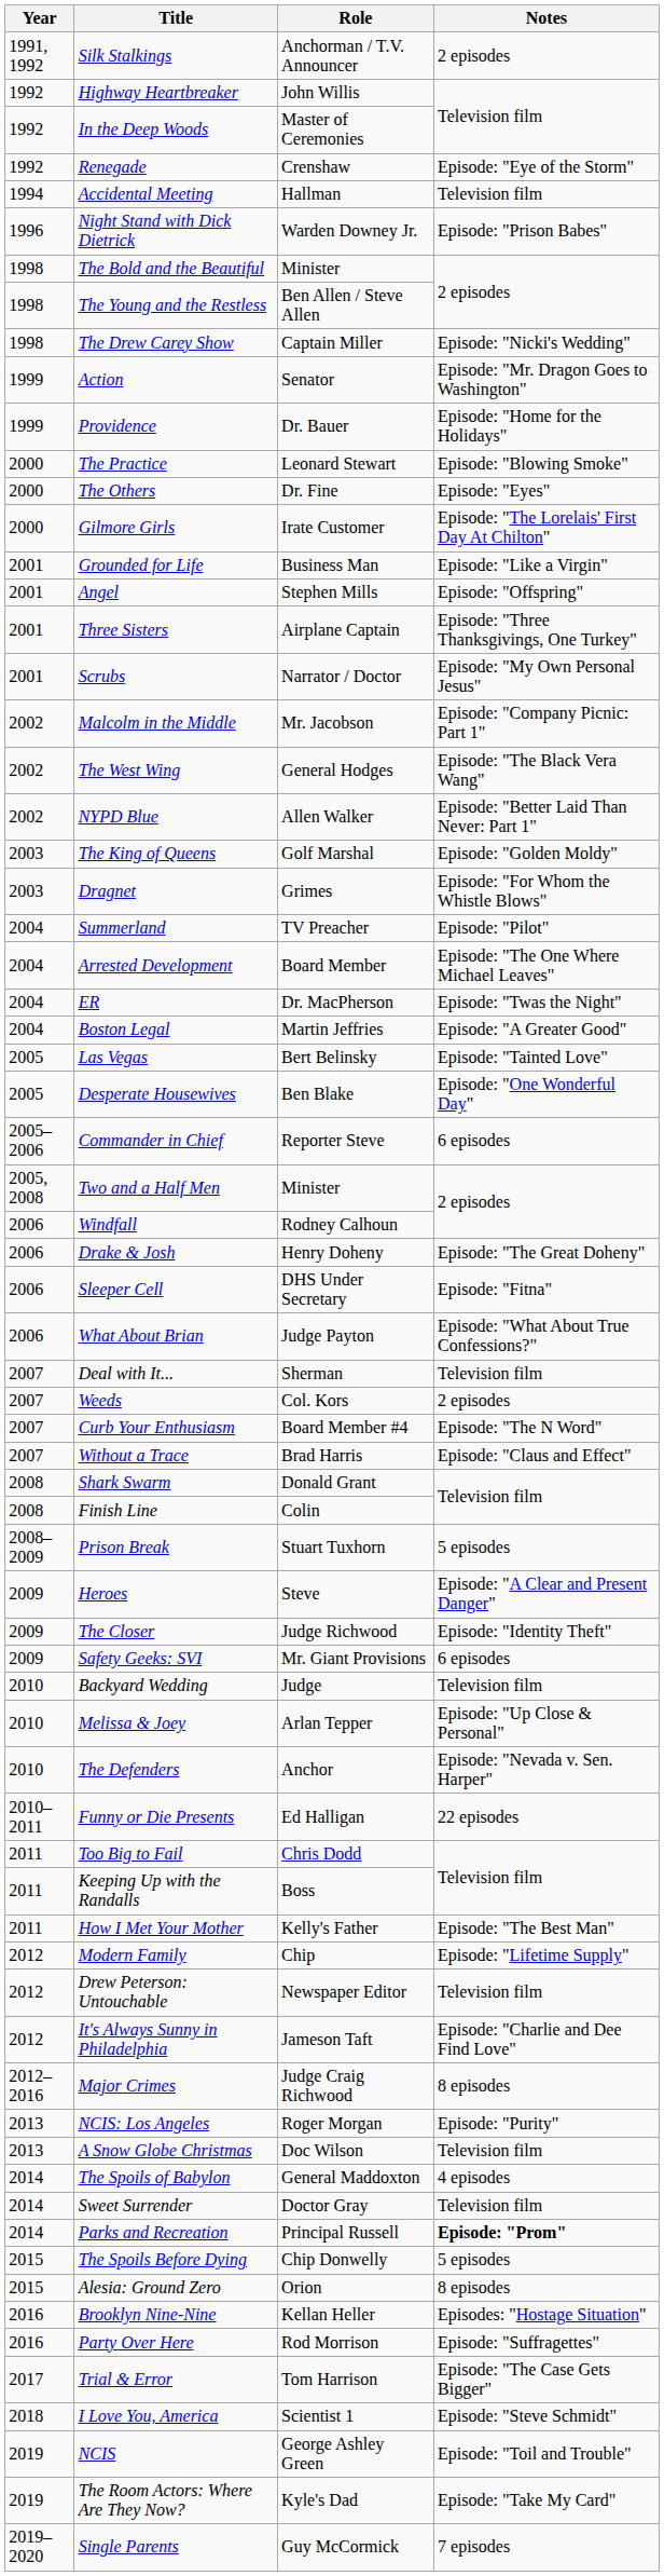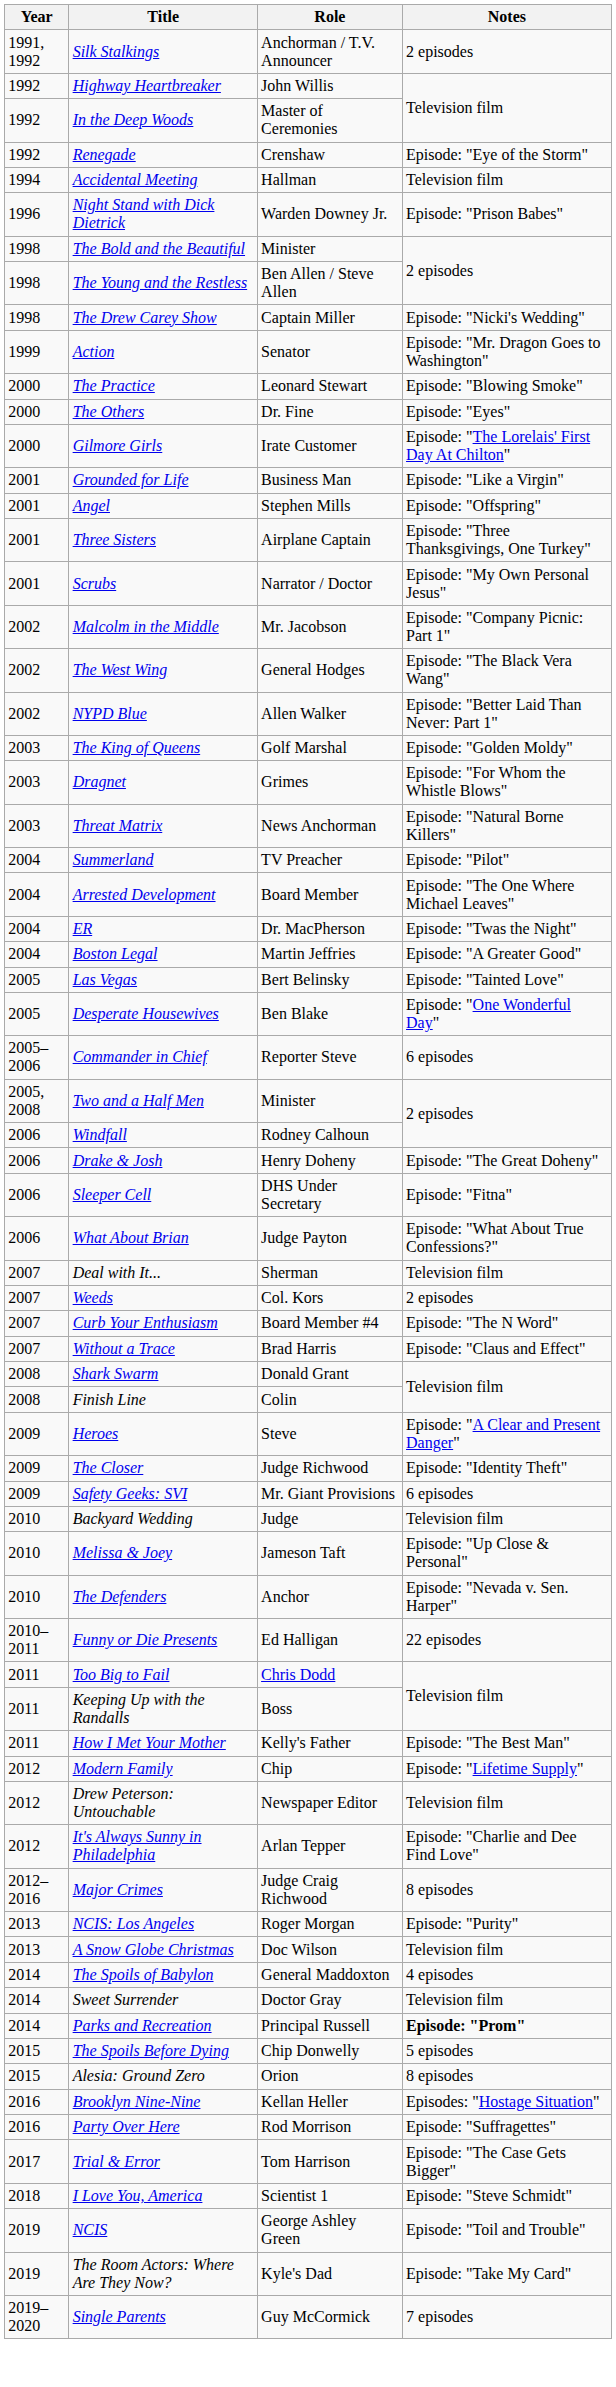- row: 1999 | Providence | Dr. Bauer | Episode: "Home for the Holidays"
+ row: 2003 | Threat Matrix | News Anchorman | Episode: "Natural Borne Killers"
- row: 2008–2009 | Prison Break | Stuart Tuxhorn | 5 episodes
Melissa & Joey | Role: Arlan Tepper -> Jameson Taft
It's Always Sunny in Philadelphia | Role: Jameson Taft -> Arlan Tepper
